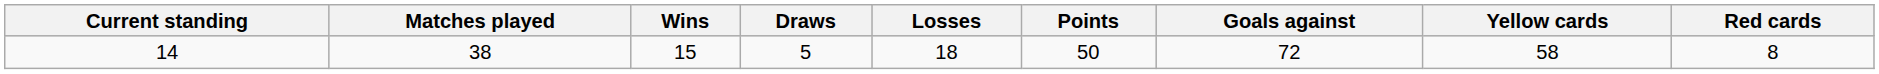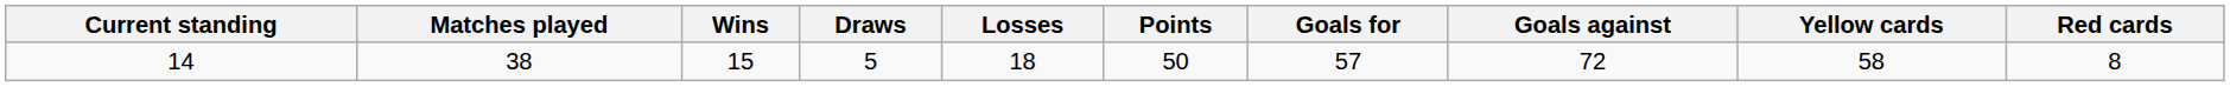+ column: Goals for | 57
